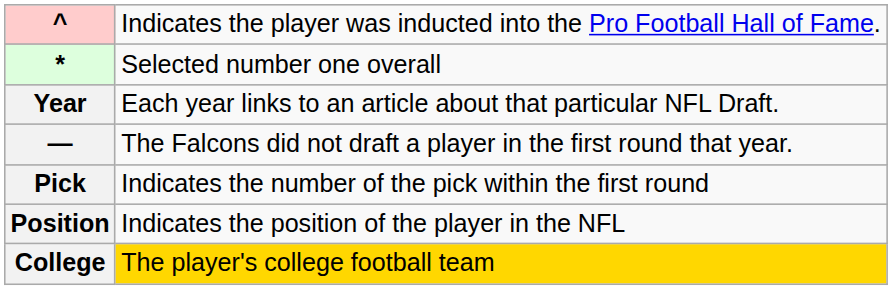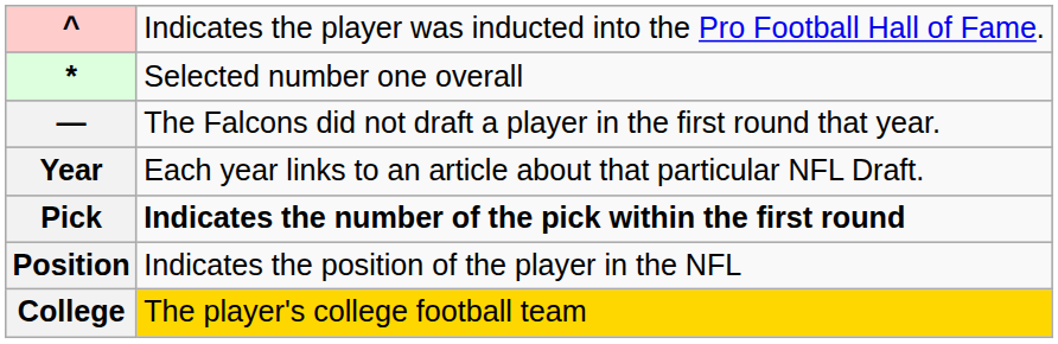rows swapped: — <-> Year
Pick | column 2: normal -> bold
